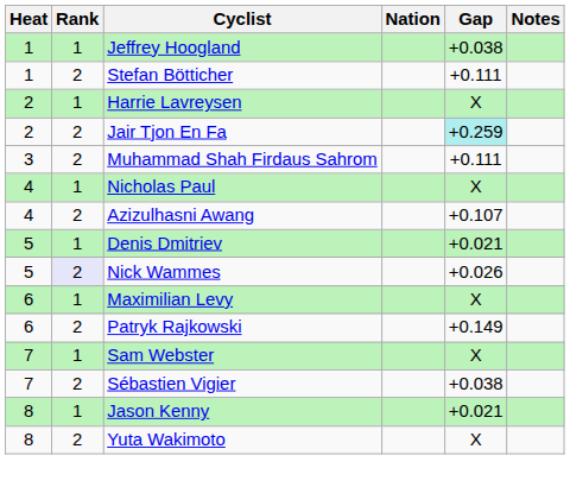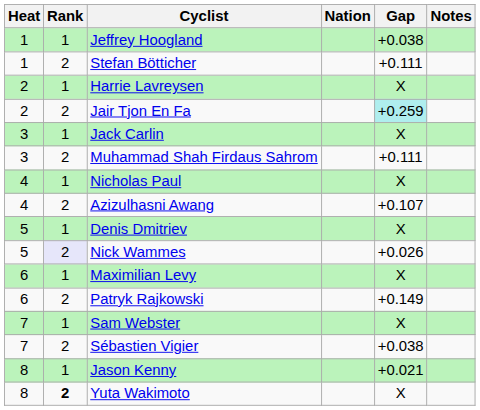+ row: 3 | 1 | Jack Carlin | X
Denis Dmitriev | Gap: +0.021 -> X
Yuta Wakimoto | Rank: normal -> bold
